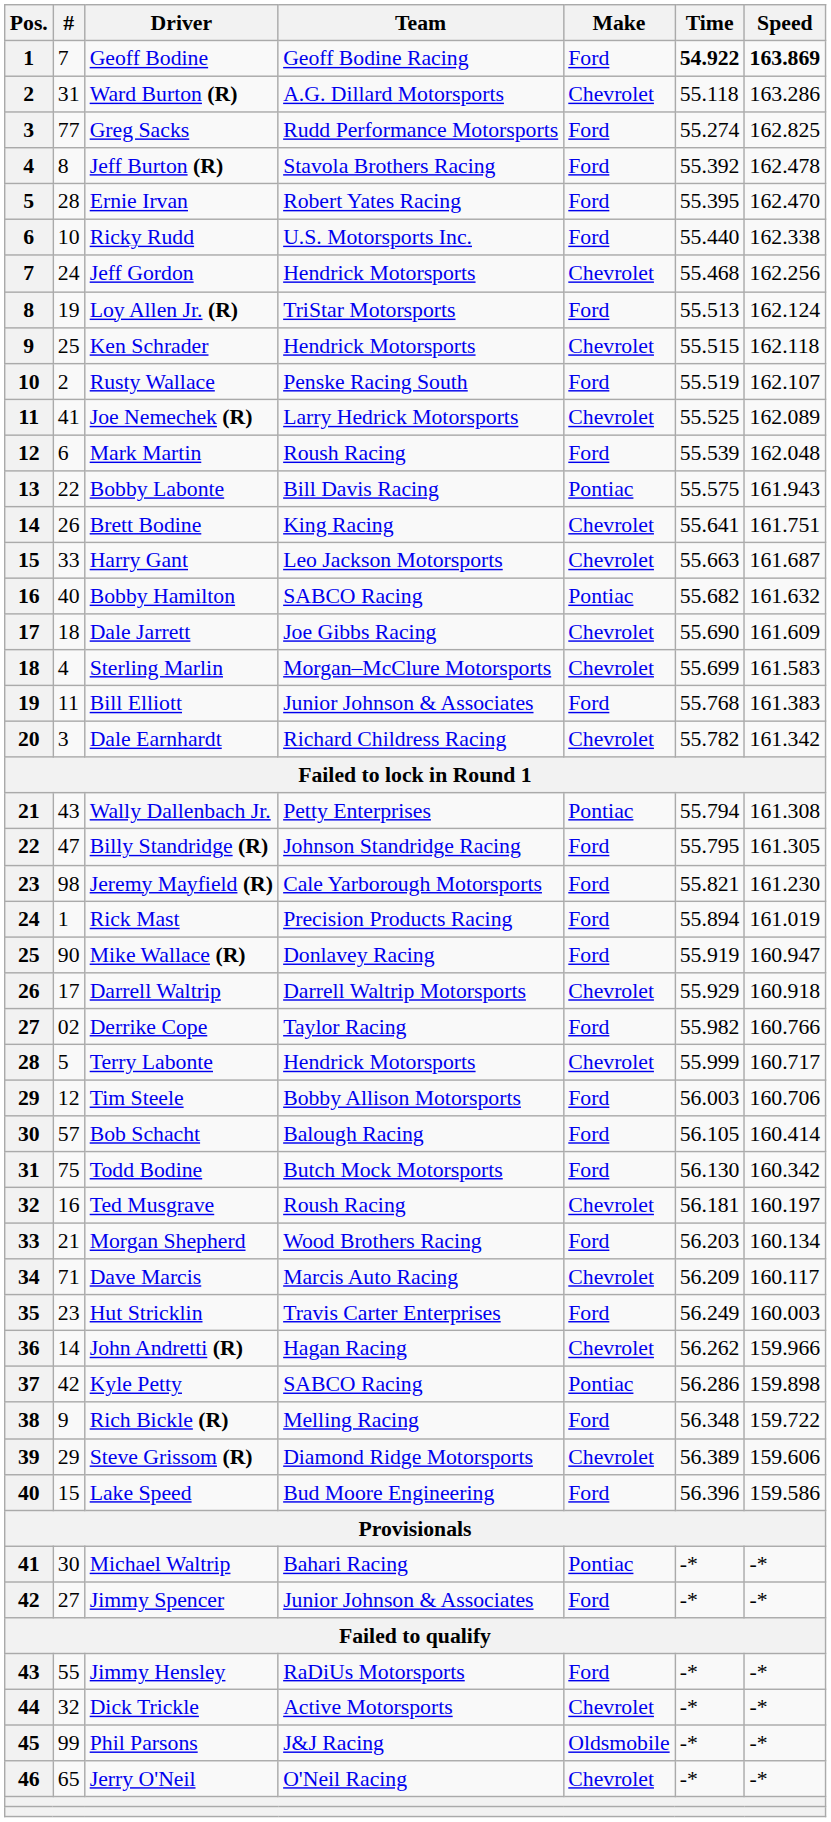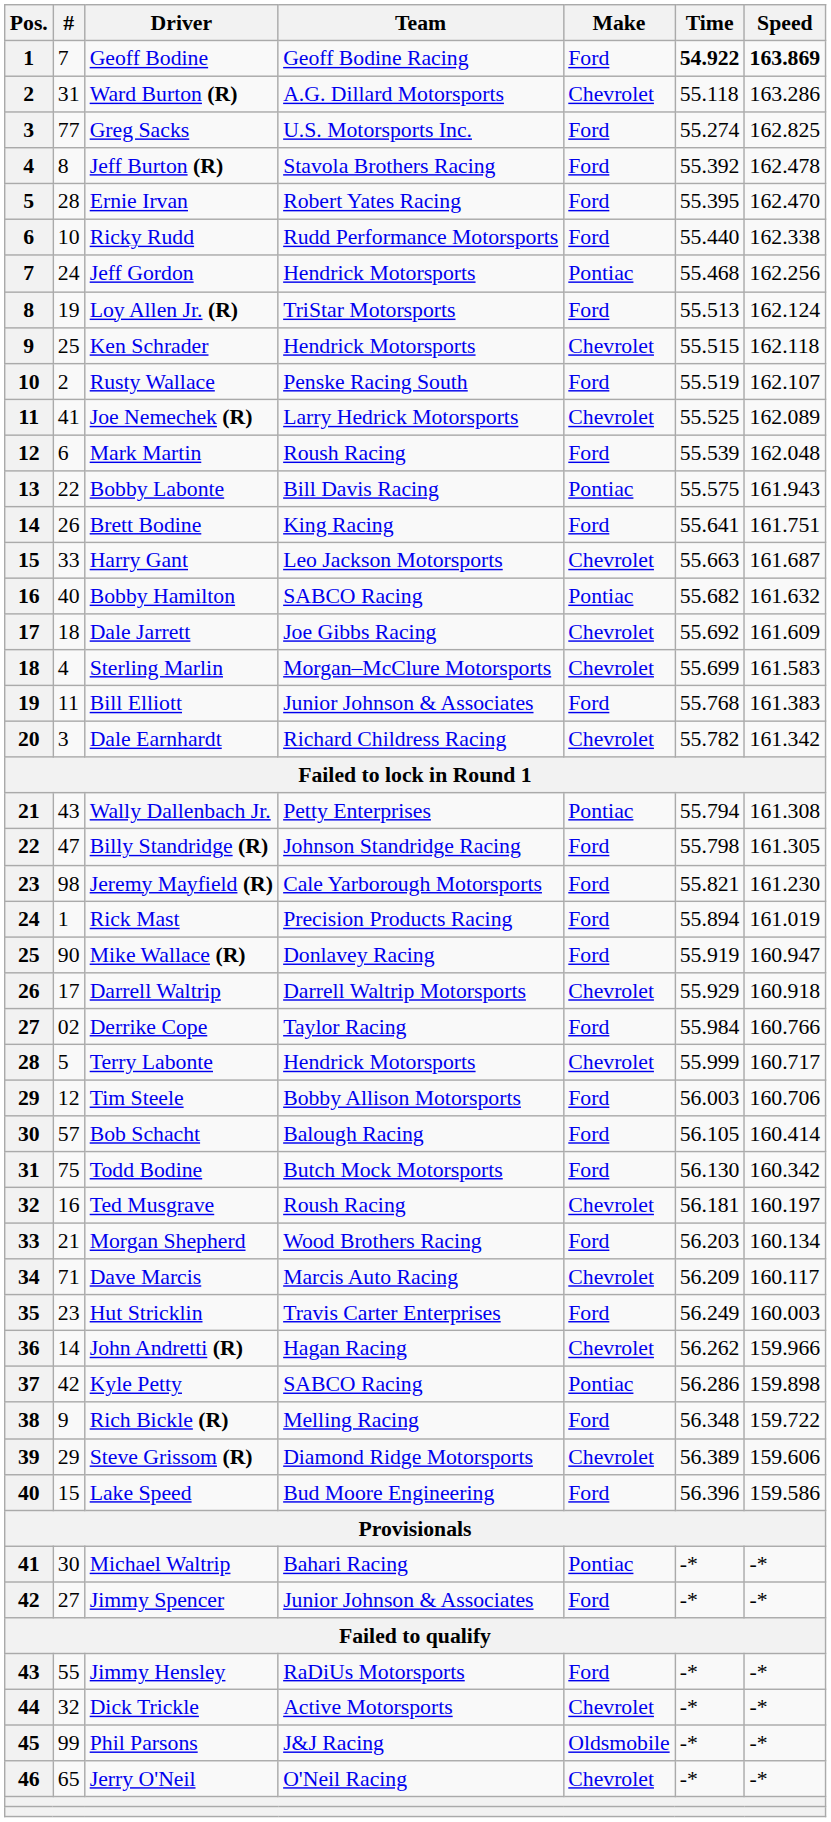Greg Sacks | Team: Rudd Performance Motorsports -> U.S. Motorsports Inc.
Ricky Rudd | Team: U.S. Motorsports Inc. -> Rudd Performance Motorsports
Jeff Gordon | Make: Chevrolet -> Pontiac
Brett Bodine | Make: Chevrolet -> Ford
Dale Jarrett | Time: 55.690 -> 55.692
Billy Standridge (R) | Time: 55.795 -> 55.798
Derrike Cope | Time: 55.982 -> 55.984
